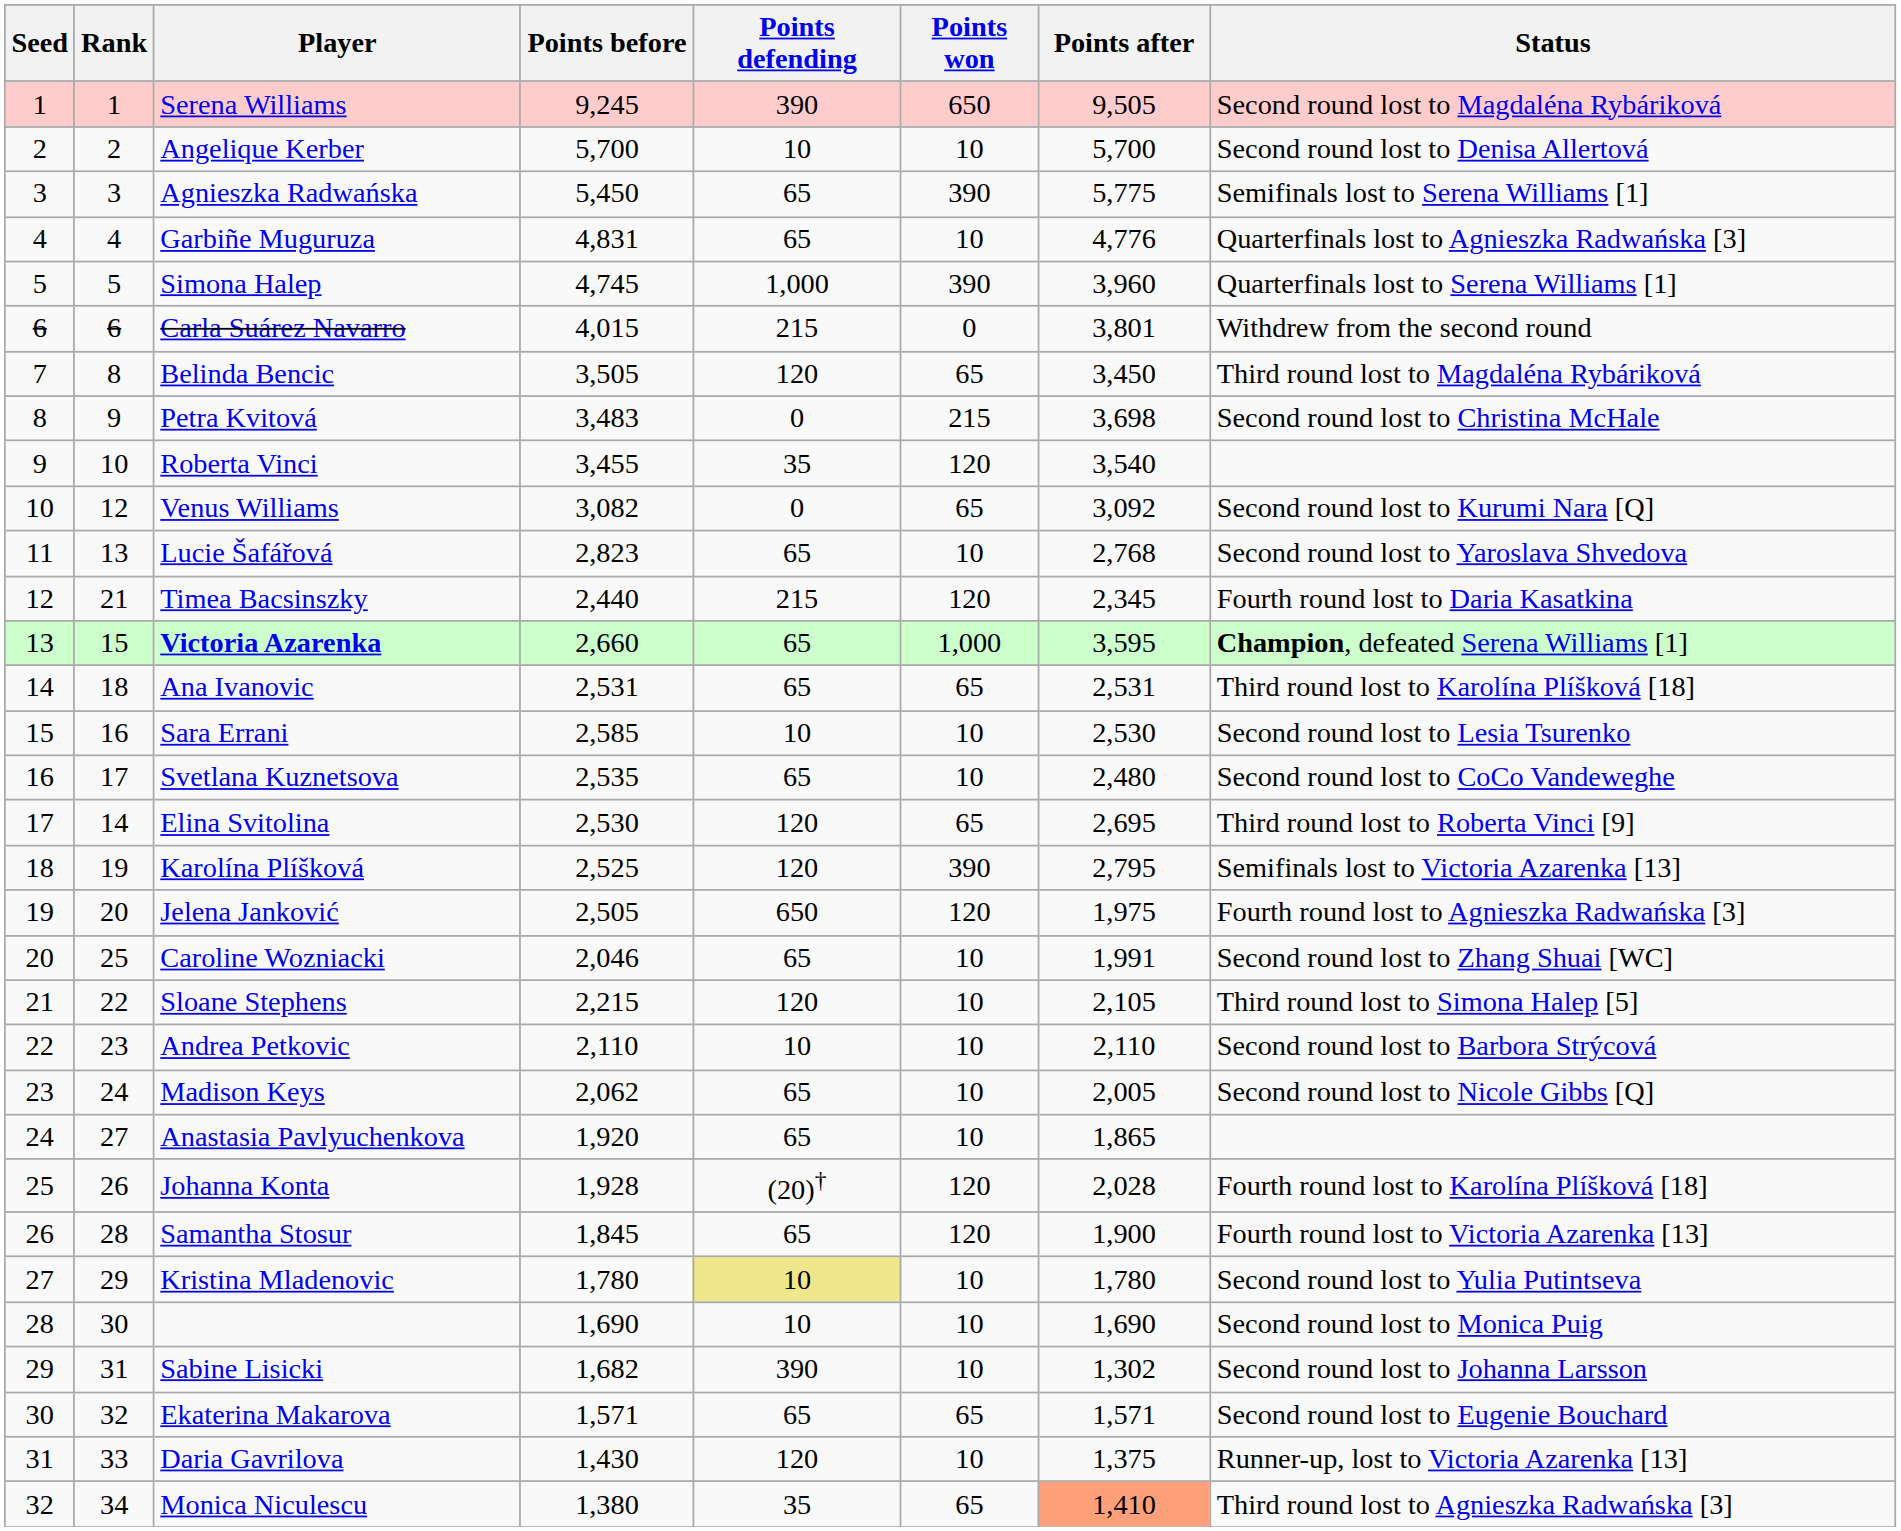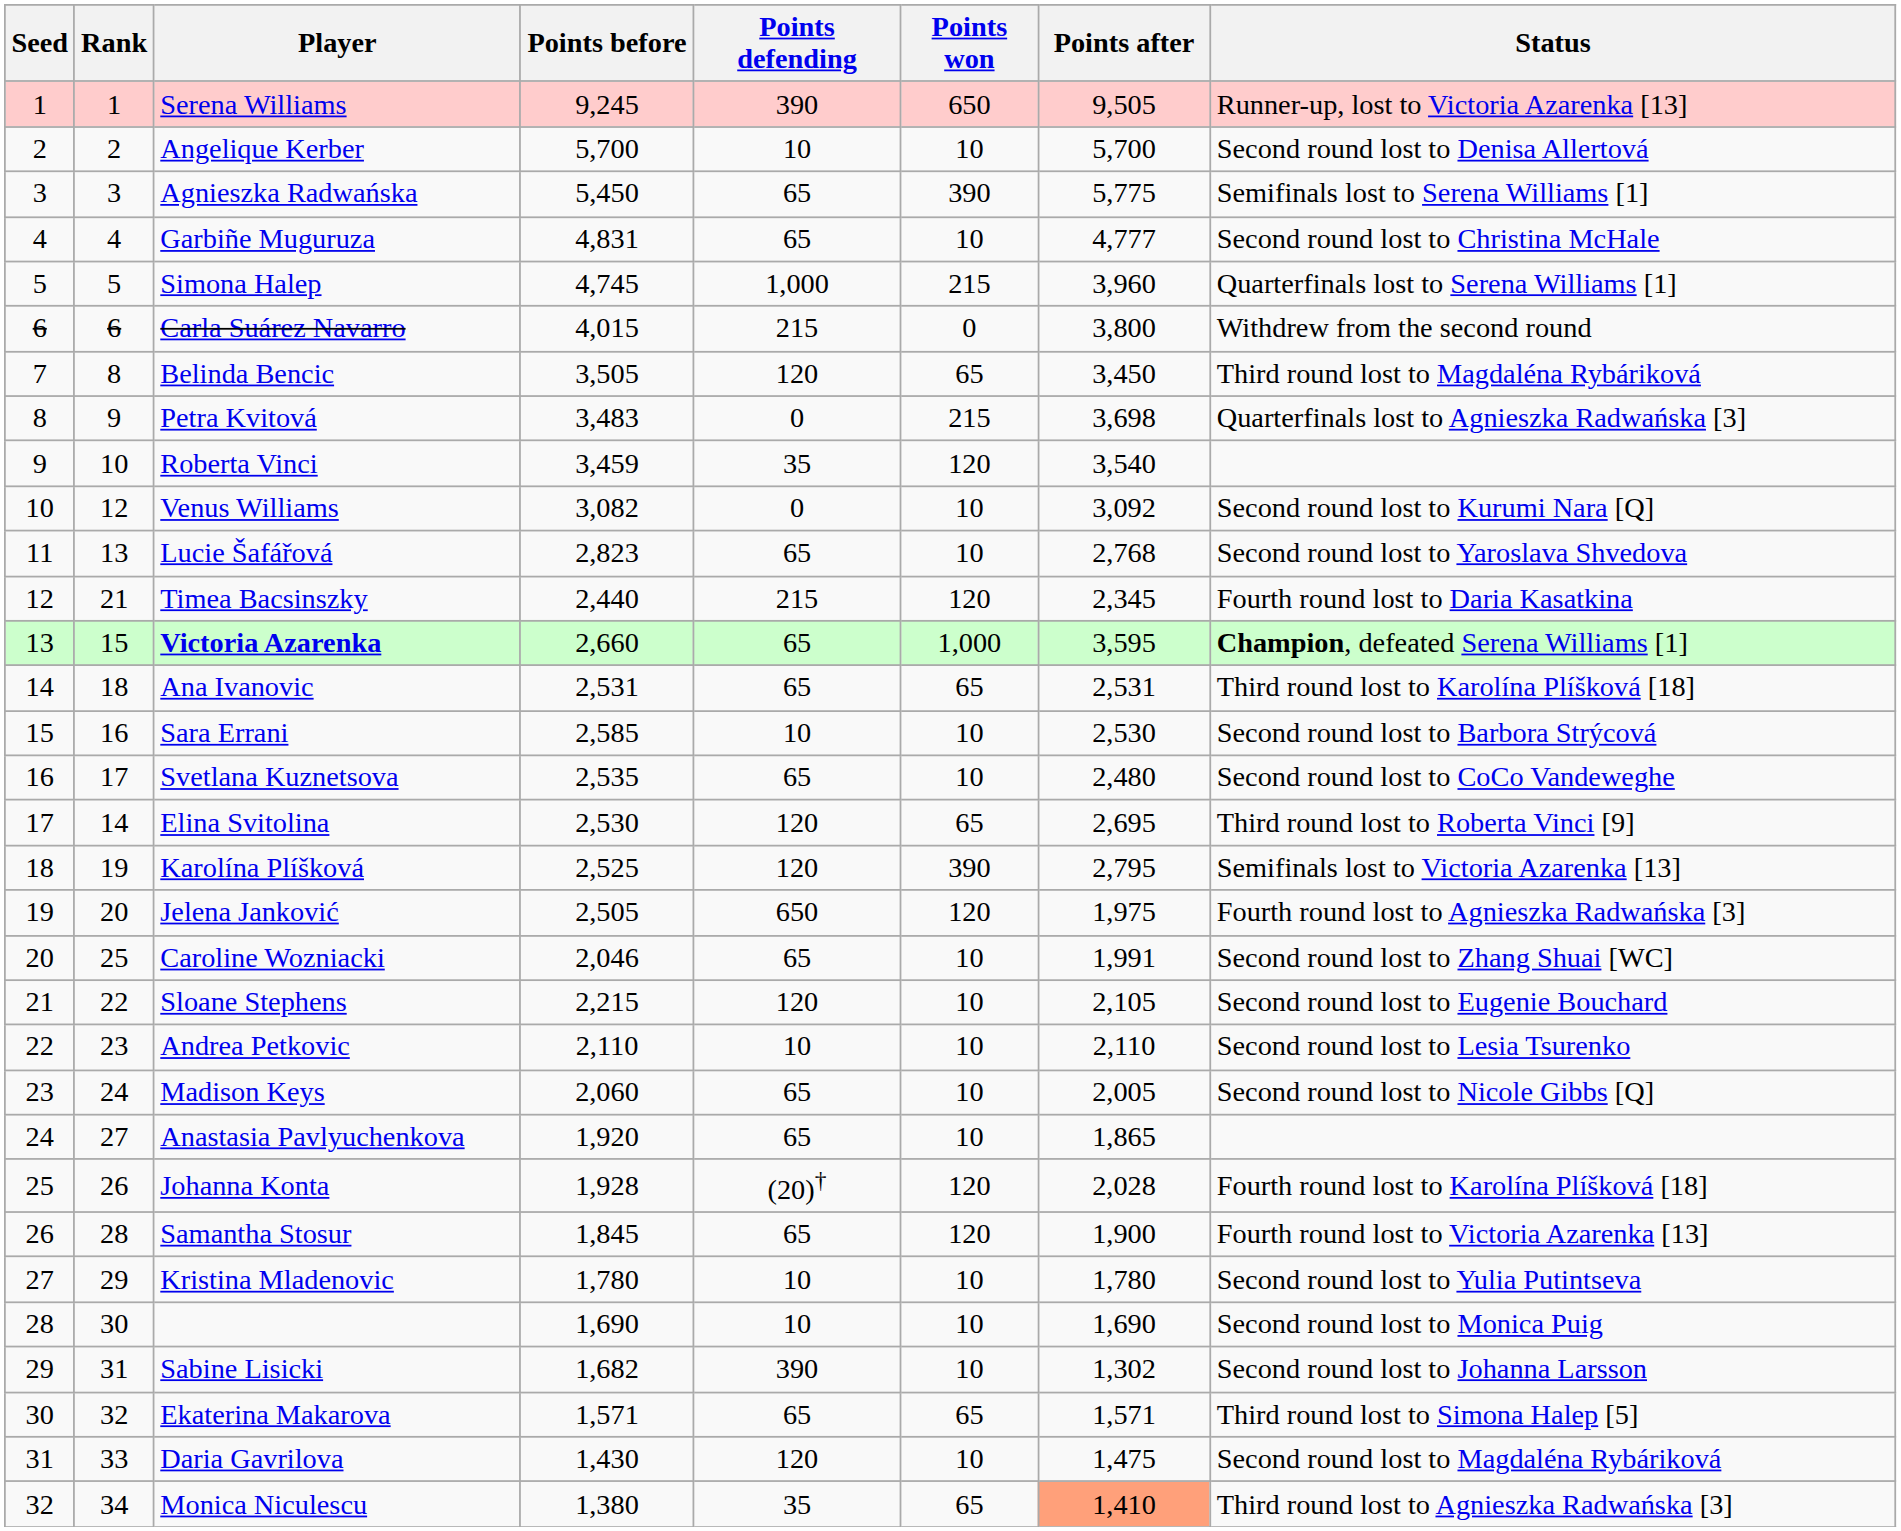Serena Williams | Status: Second round lost to Magdaléna Rybáriková -> Runner-up, lost to Victoria Azarenka [13]
Garbiñe Muguruza | Points after: 4,776 -> 4,777
Garbiñe Muguruza | Status: Quarterfinals lost to Agnieszka Radwańska [3] -> Second round lost to Christina McHale
Simona Halep | Points won: 390 -> 215
Carla Suárez Navarro | Points after: 3,801 -> 3,800
Petra Kvitová | Status: Second round lost to Christina McHale -> Quarterfinals lost to Agnieszka Radwańska [3]
Roberta Vinci | Points before: 3,455 -> 3,459
Venus Williams | Points won: 65 -> 10
Sara Errani | Status: Second round lost to Lesia Tsurenko -> Second round lost to Barbora Strýcová
Sloane Stephens | Status: Third round lost to Simona Halep [5] -> Second round lost to Eugenie Bouchard
Andrea Petkovic | Status: Second round lost to Barbora Strýcová -> Second round lost to Lesia Tsurenko
Madison Keys | Points before: 2,062 -> 2,060
Kristina Mladenovic | Points defending: khaki background -> no background
Ekaterina Makarova | Status: Second round lost to Eugenie Bouchard -> Third round lost to Simona Halep [5]
Daria Gavrilova | Points after: 1,375 -> 1,475
Daria Gavrilova | Status: Runner-up, lost to Victoria Azarenka [13] -> Second round lost to Magdaléna Rybáriková
